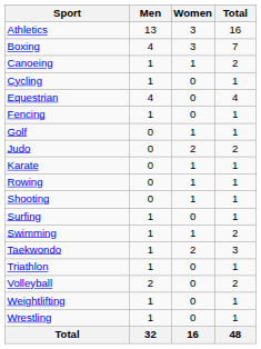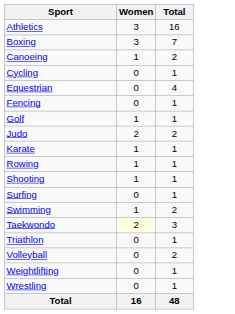- column: Men | 13 | 4 | 1 | 1 | 4 | 1 | 0 | 0 | 0 | 0 | 0 | 1 | 1 | 1 | 1 | 2 | 1 | 1 | 32
Taekwondo | Women: no background -> lightyellow background
